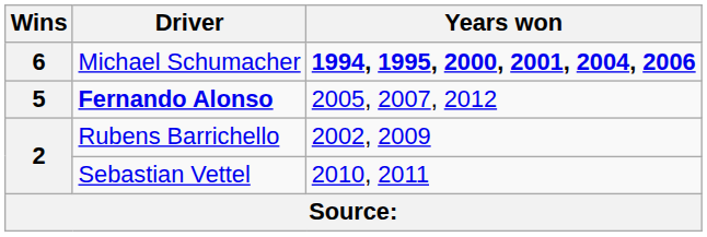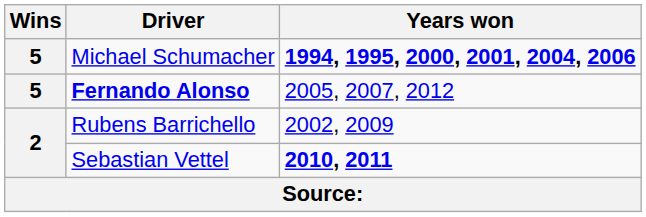Michael Schumacher | Wins: 6 -> 5
Sebastian Vettel | Years won: normal -> bold
